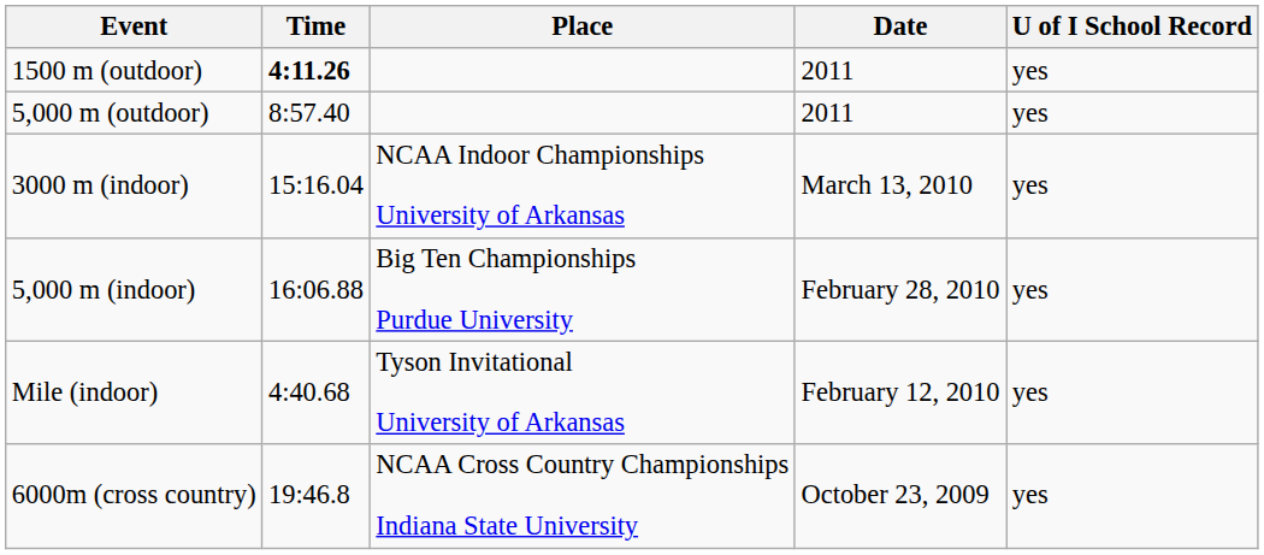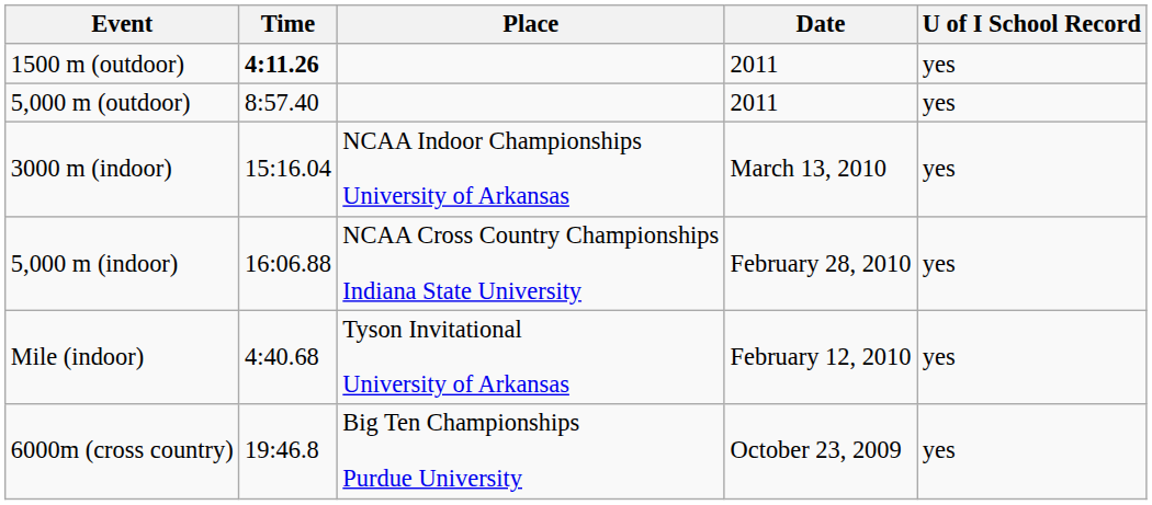5,000 m (indoor) | Place: Big Ten Championships Purdue University -> NCAA Cross Country Championships Indiana State University
6000m (cross country) | Place: NCAA Cross Country Championships Indiana State University -> Big Ten Championships Purdue University
